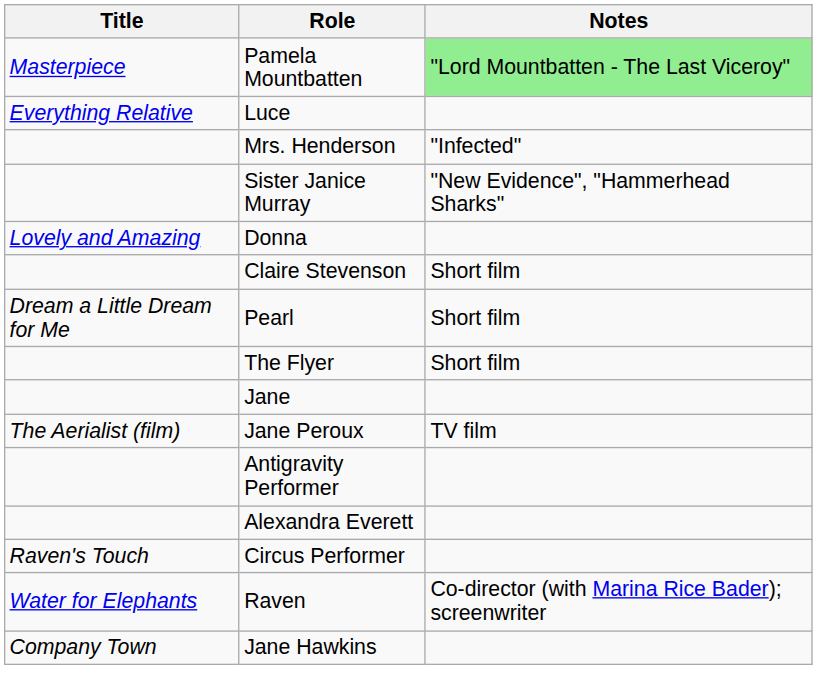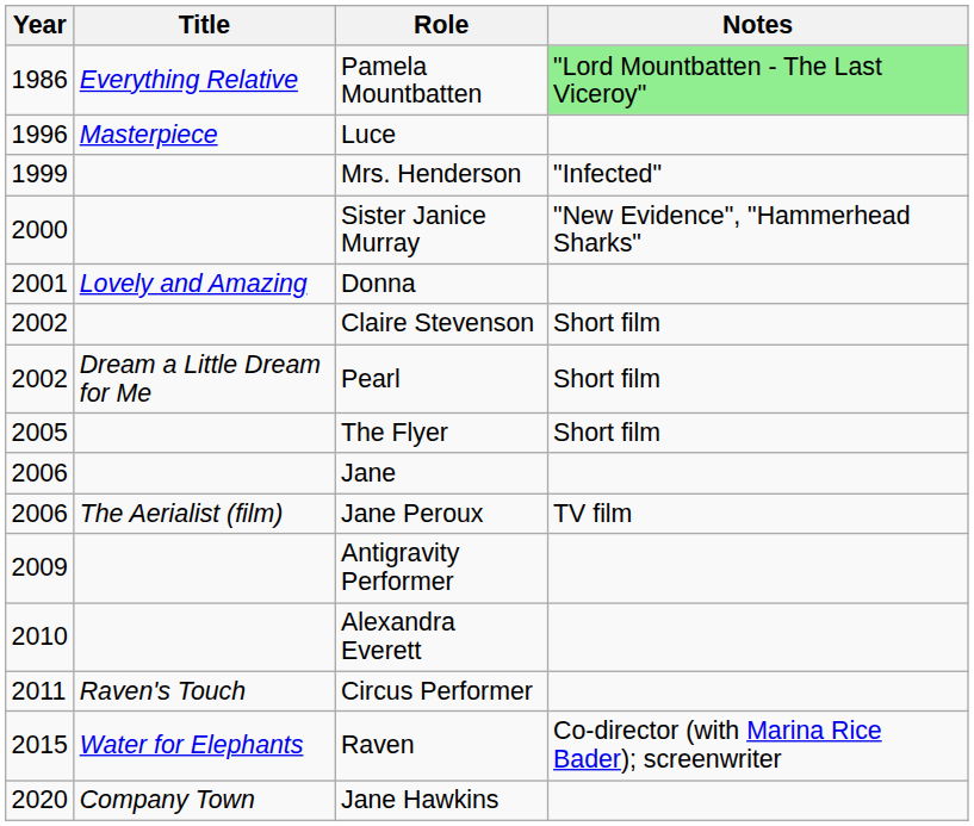+ column: Year | 1986 | 1996 | 1999 | 2000 | 2001 | 2002 | 2002 | 2005 | 2006 | 2006 | 2009 | 2010 | 2011 | 2015 | 2020
Pamela Mountbatten | Title: Masterpiece -> Everything Relative
Luce | Title: Everything Relative -> Masterpiece
